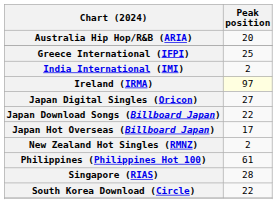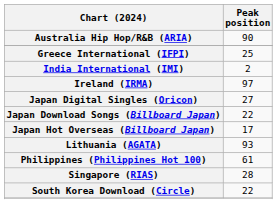Australia Hip Hop/R&B (ARIA) | Peak position: 20 -> 90
Ireland (IRMA) | Peak position: lightyellow background -> no background
+ row: Lithuania (AGATA) | 93
- row: New Zealand Hot Singles (RMNZ) | 2
